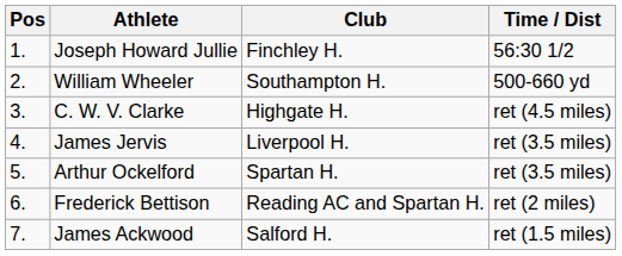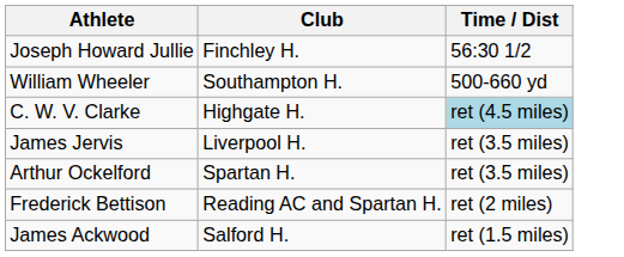- column: Pos | 1. | 2. | 3. | 4. | 5. | 6. | 7.
C. W. V. Clarke | Time / Dist: no background -> lightblue background
